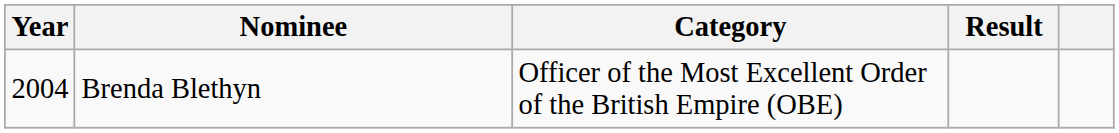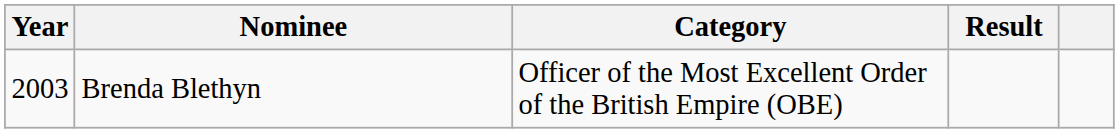Brenda Blethyn | Year: 2004 -> 2003
